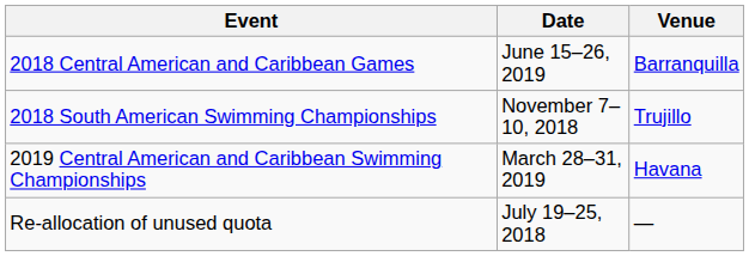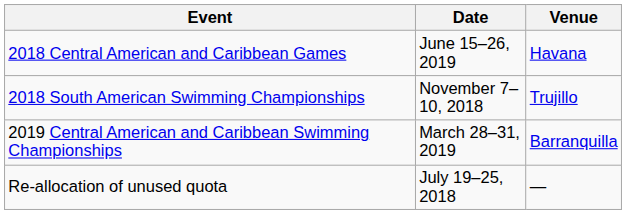2018 Central American and Caribbean Games | Venue: Barranquilla -> Havana
2019 Central American and Caribbean Swimming Championships | Venue: Havana -> Barranquilla
